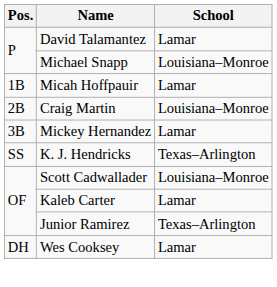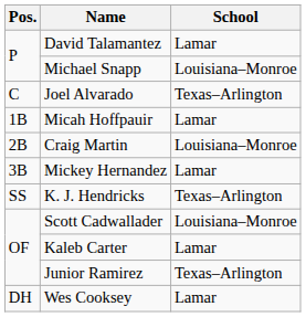+ row: C | Joel Alvarado | Texas–Arlington
